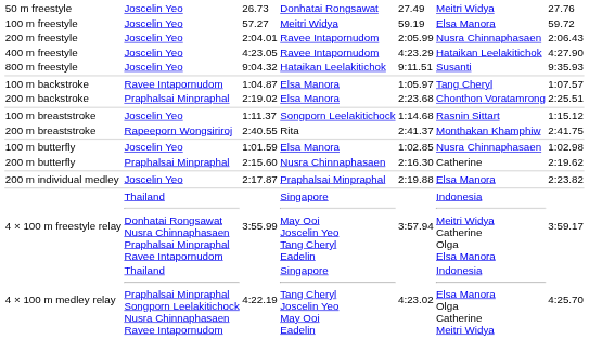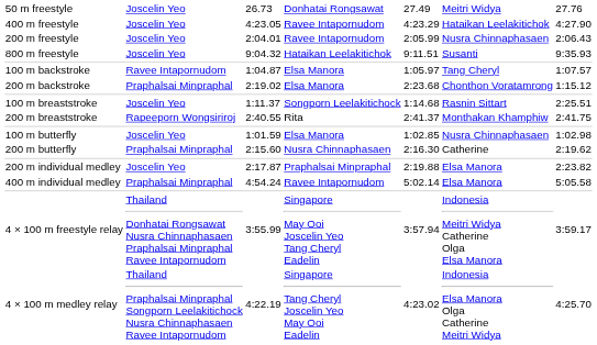- row: 100 m freestyle | Joscelin Yeo | 57.27 | Meitri Widya | 59.19 | Elsa Manora | 59.72
rows swapped: 200 m freestyle <-> 400 m freestyle
200 m backstroke | column 7: 2:25.51 -> 1:15.12
100 m breaststroke | column 7: 1:15.12 -> 2:25.51
+ row: 400 m individual medley | Praphalsai Minpraphal | 4:54.24 | Ravee Intapornudom | 5:02.14 | Elsa Manora | 5:05.58
